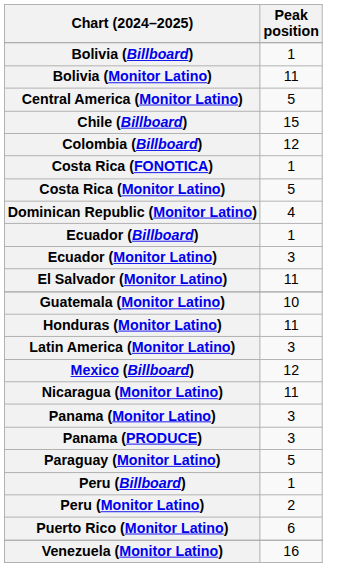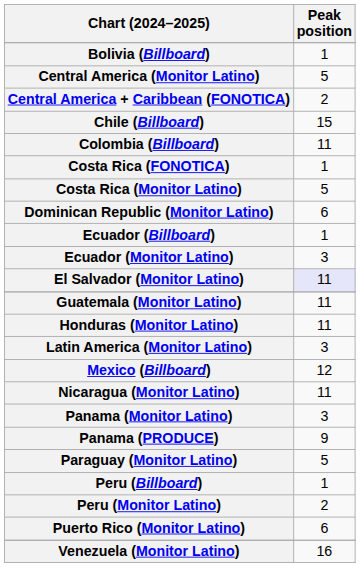- row: Bolivia (Monitor Latino) | 11
+ row: Central America + Caribbean (FONOTICA) | 2
Colombia (Billboard) | Peak position: 12 -> 11
Dominican Republic (Monitor Latino) | Peak position: 4 -> 6
El Salvador (Monitor Latino) | Peak position: no background -> lavender background
Guatemala (Monitor Latino) | Peak position: 10 -> 11
Panama (PRODUCE) | Peak position: 3 -> 9
